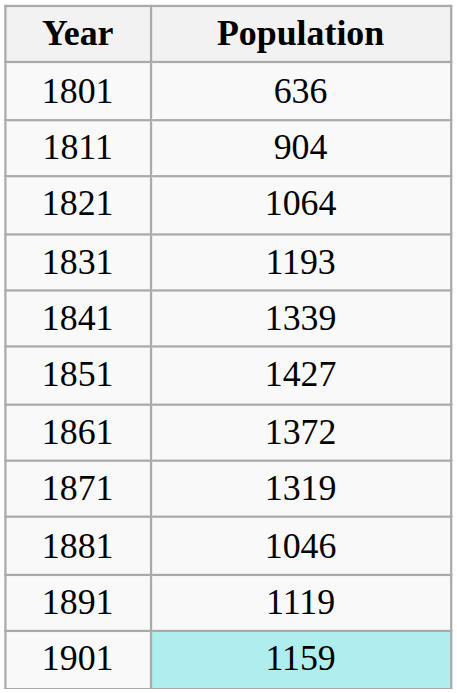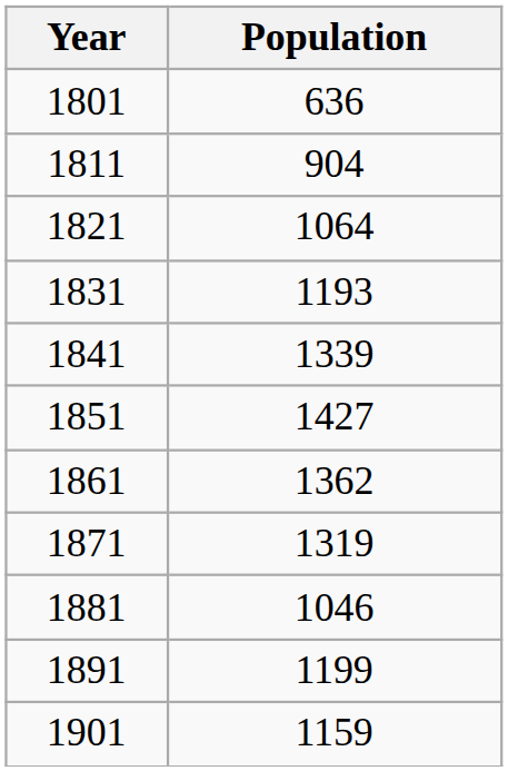1861 | Population: 1372 -> 1362
1891 | Population: 1119 -> 1199
1901 | Population: paleturquoise background -> no background
